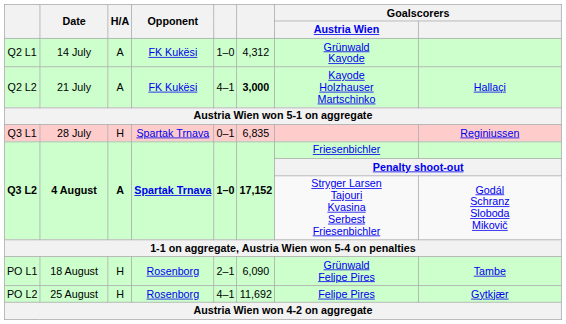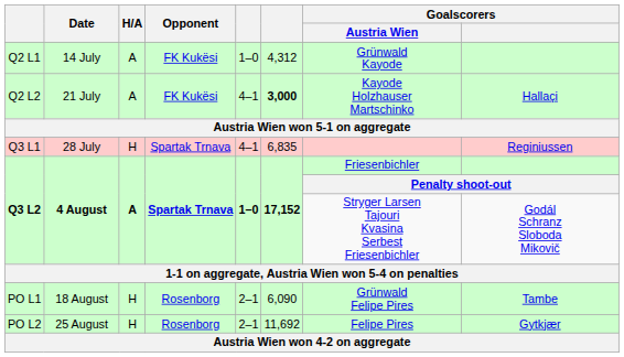Q3 L1 | column 5: 0–1 -> 4–1
PO L2 | column 5: 4–1 -> 2–1
